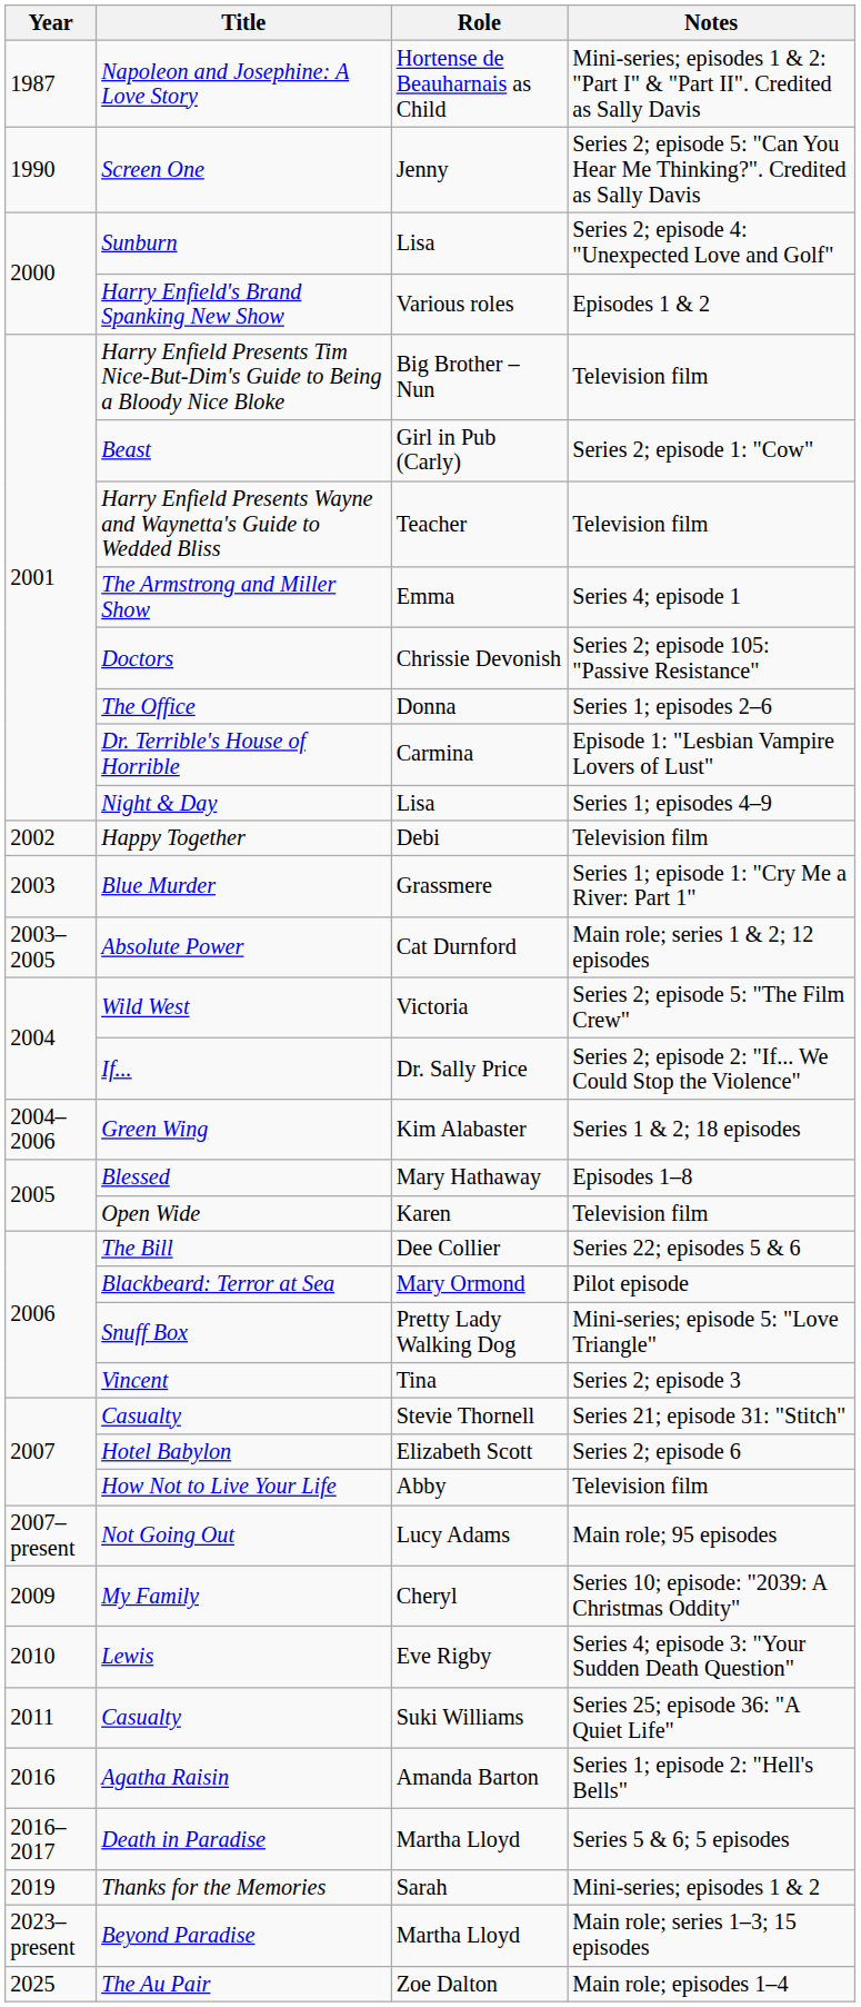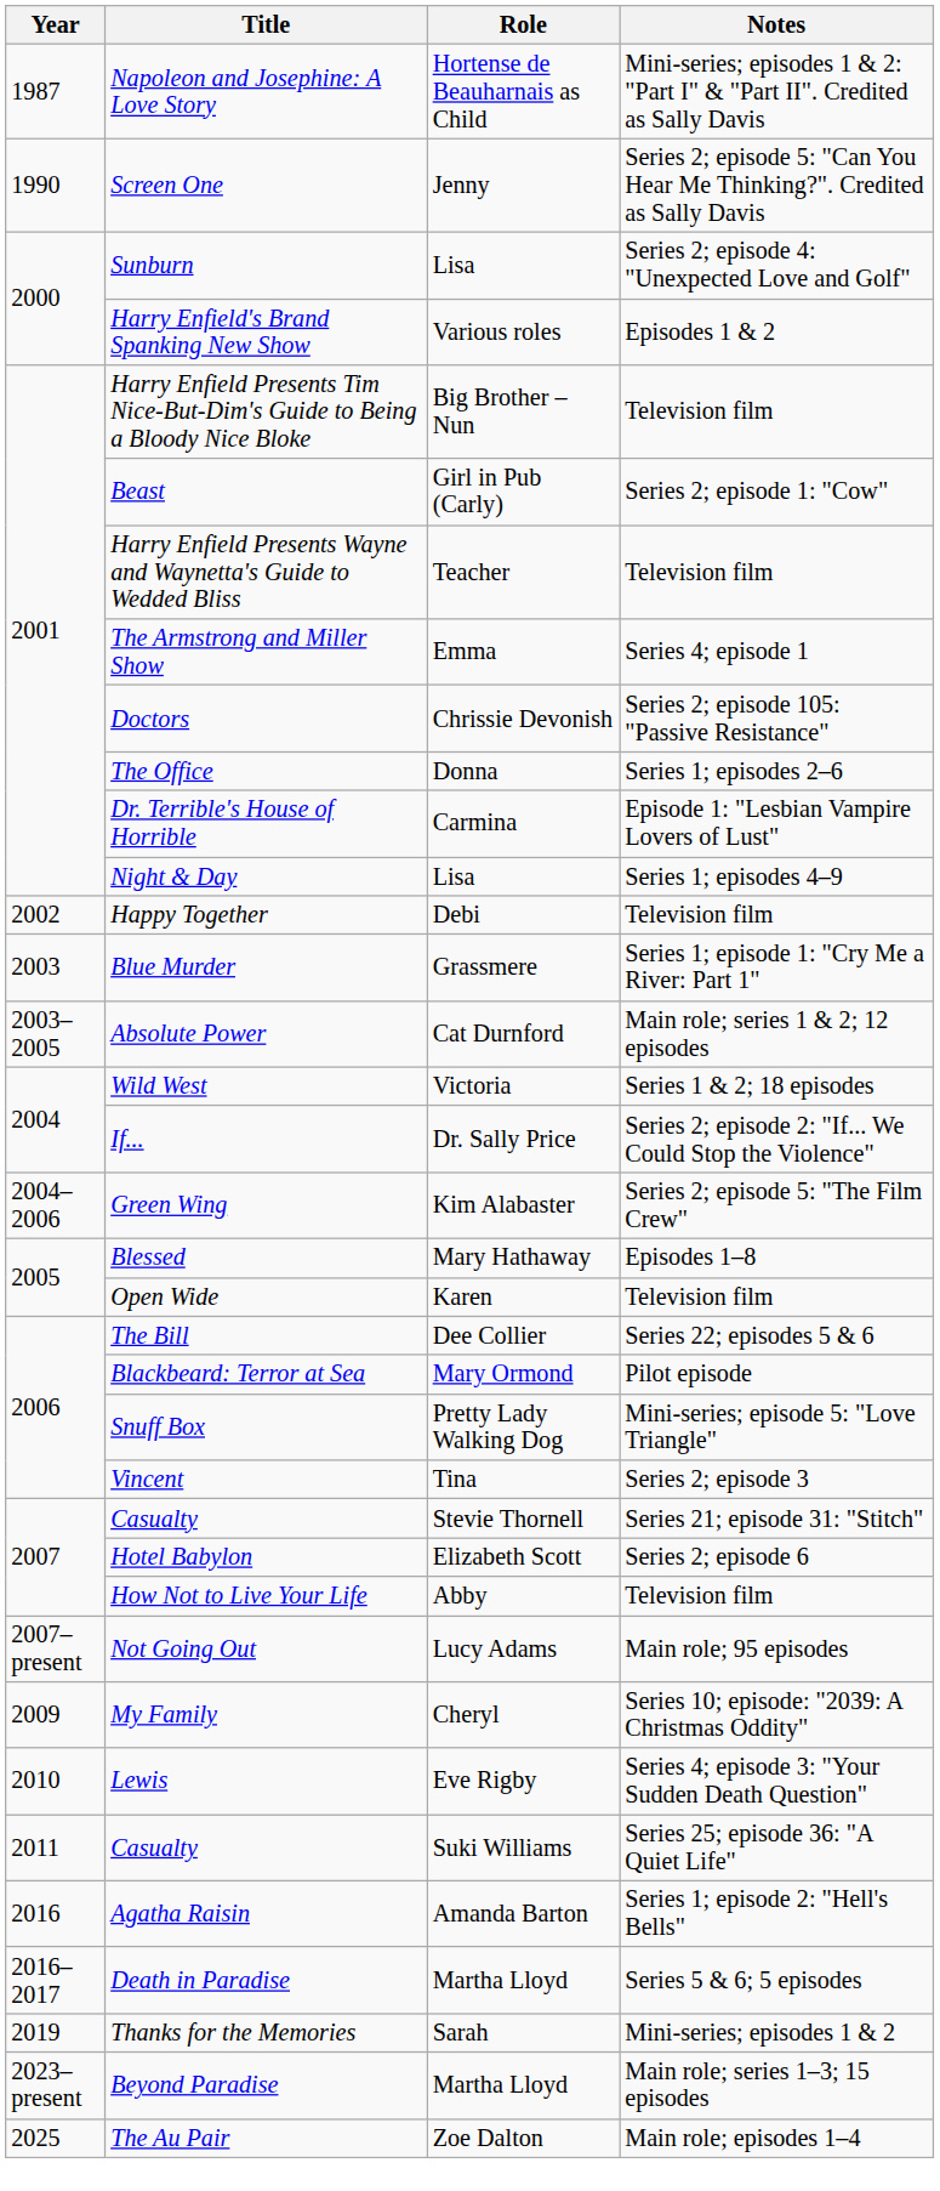Wild West | Notes: Series 2; episode 5: "The Film Crew" -> Series 1 & 2; 18 episodes
Green Wing | Notes: Series 1 & 2; 18 episodes -> Series 2; episode 5: "The Film Crew"
